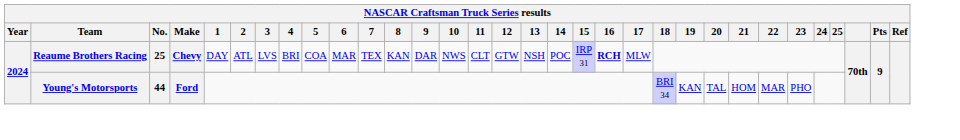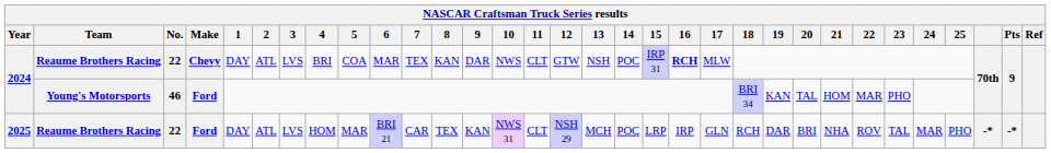2024 / Reaume Brothers Racing | No.: 25 -> 22
2024 / Young's Motorsports | No.: 44 -> 46
+ row: 2025 | Reaume Brothers Racing | 22 | Ford | DAY | ATL | LVS | HOM | MAR | BRI 21 | CAR | TEX | KAN | NWS 31 | CLT | NSH 29 | MCH | POC | LRP | IRP | GLN | RCH | DAR | BRI | NHA | ROV | TAL | MAR | PHO | -* | -*
